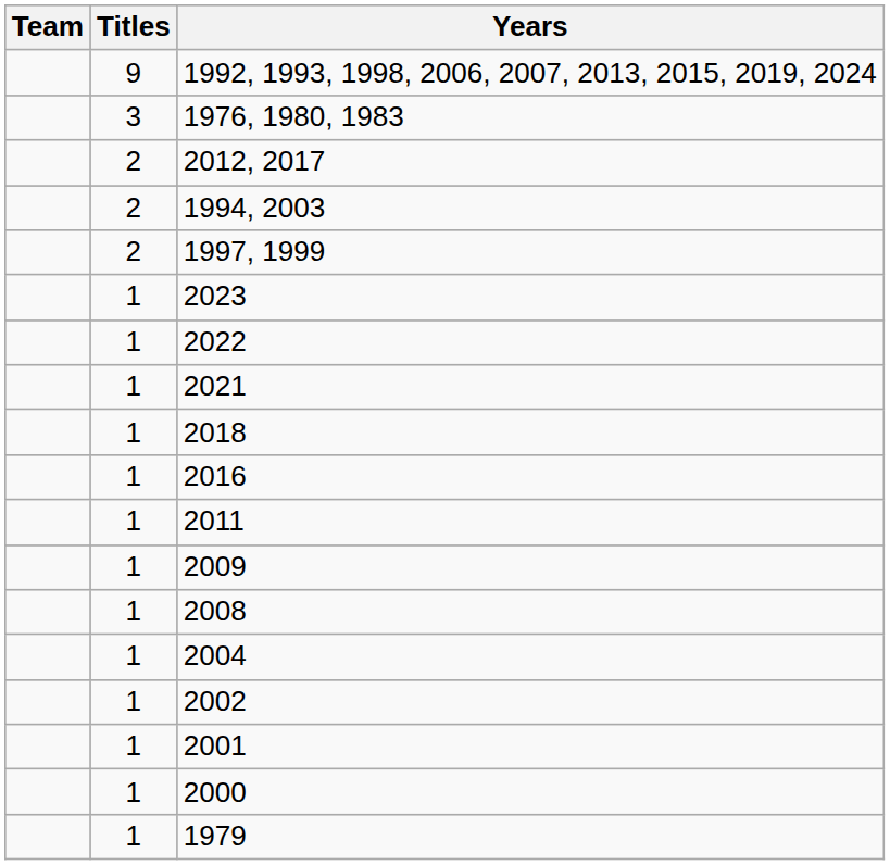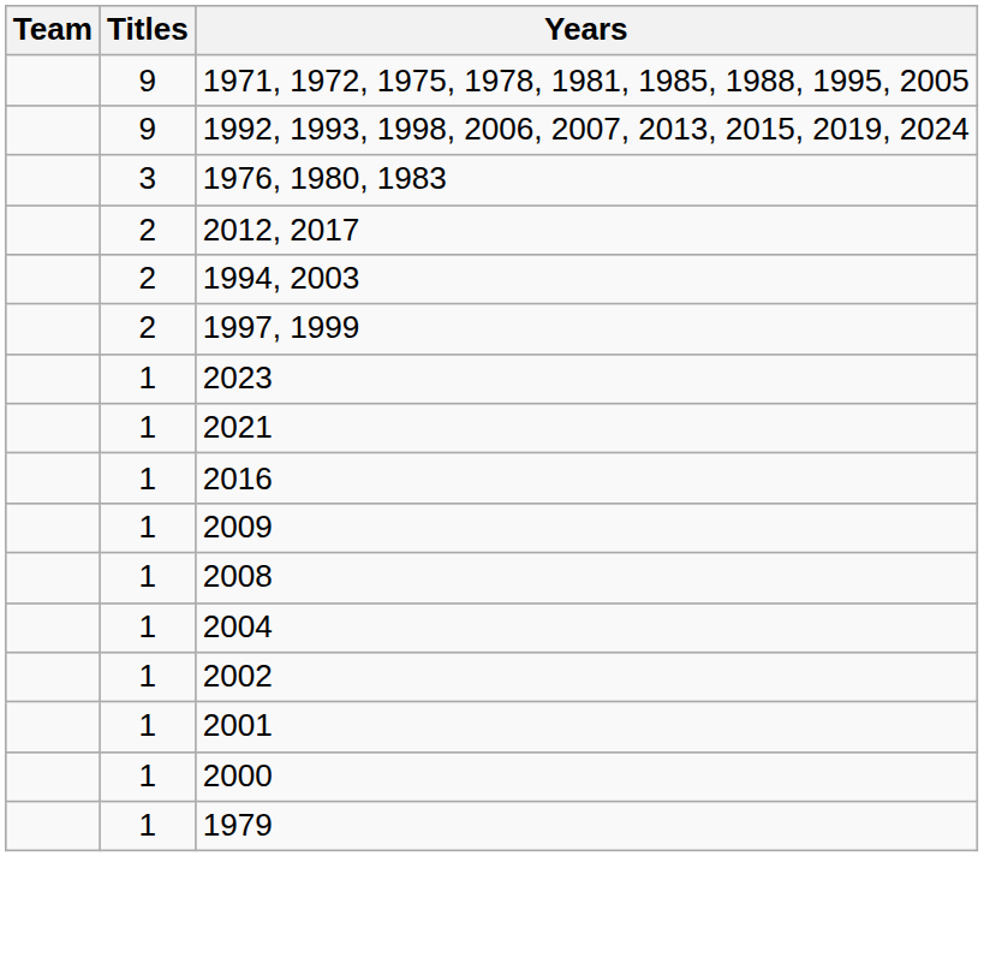+ row: 9 | 1971, 1972, 1975, 1978, 1981, 1985, 1988, 1995, 2005
- row: 1 | 2022
- row: 1 | 2018
- row: 1 | 2011
